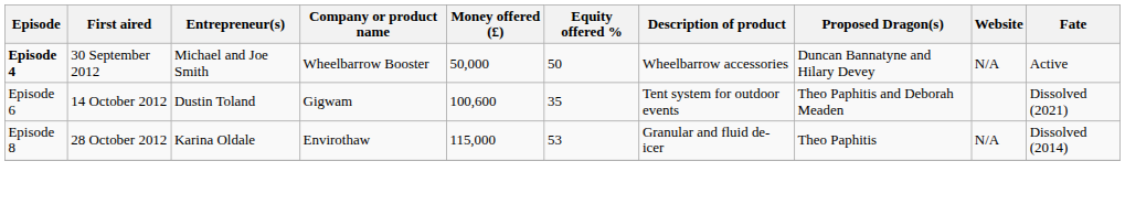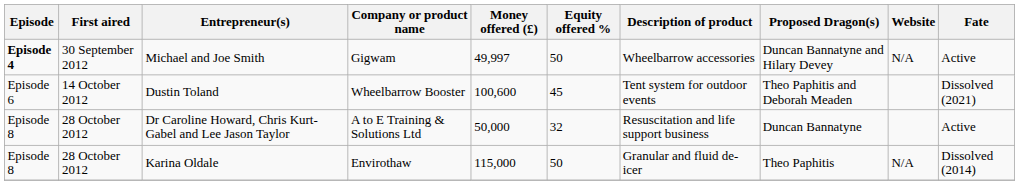Michael and Joe Smith | Company or product name: Wheelbarrow Booster -> Gigwam
Michael and Joe Smith | Money offered (£): 50,000 -> 49,997
Dustin Toland | Company or product name: Gigwam -> Wheelbarrow Booster
Dustin Toland | Equity offered %: 35 -> 45
+ row: Episode 8 | 28 October 2012 | Dr Caroline Howard, Chris Kurt-Gabel and Lee Jason Taylor | A to E Training & Solutions Ltd | 50,000 | 32 | Resuscitation and life support business | Duncan Bannatyne | Active
Karina Oldale | Equity offered %: 53 -> 50
